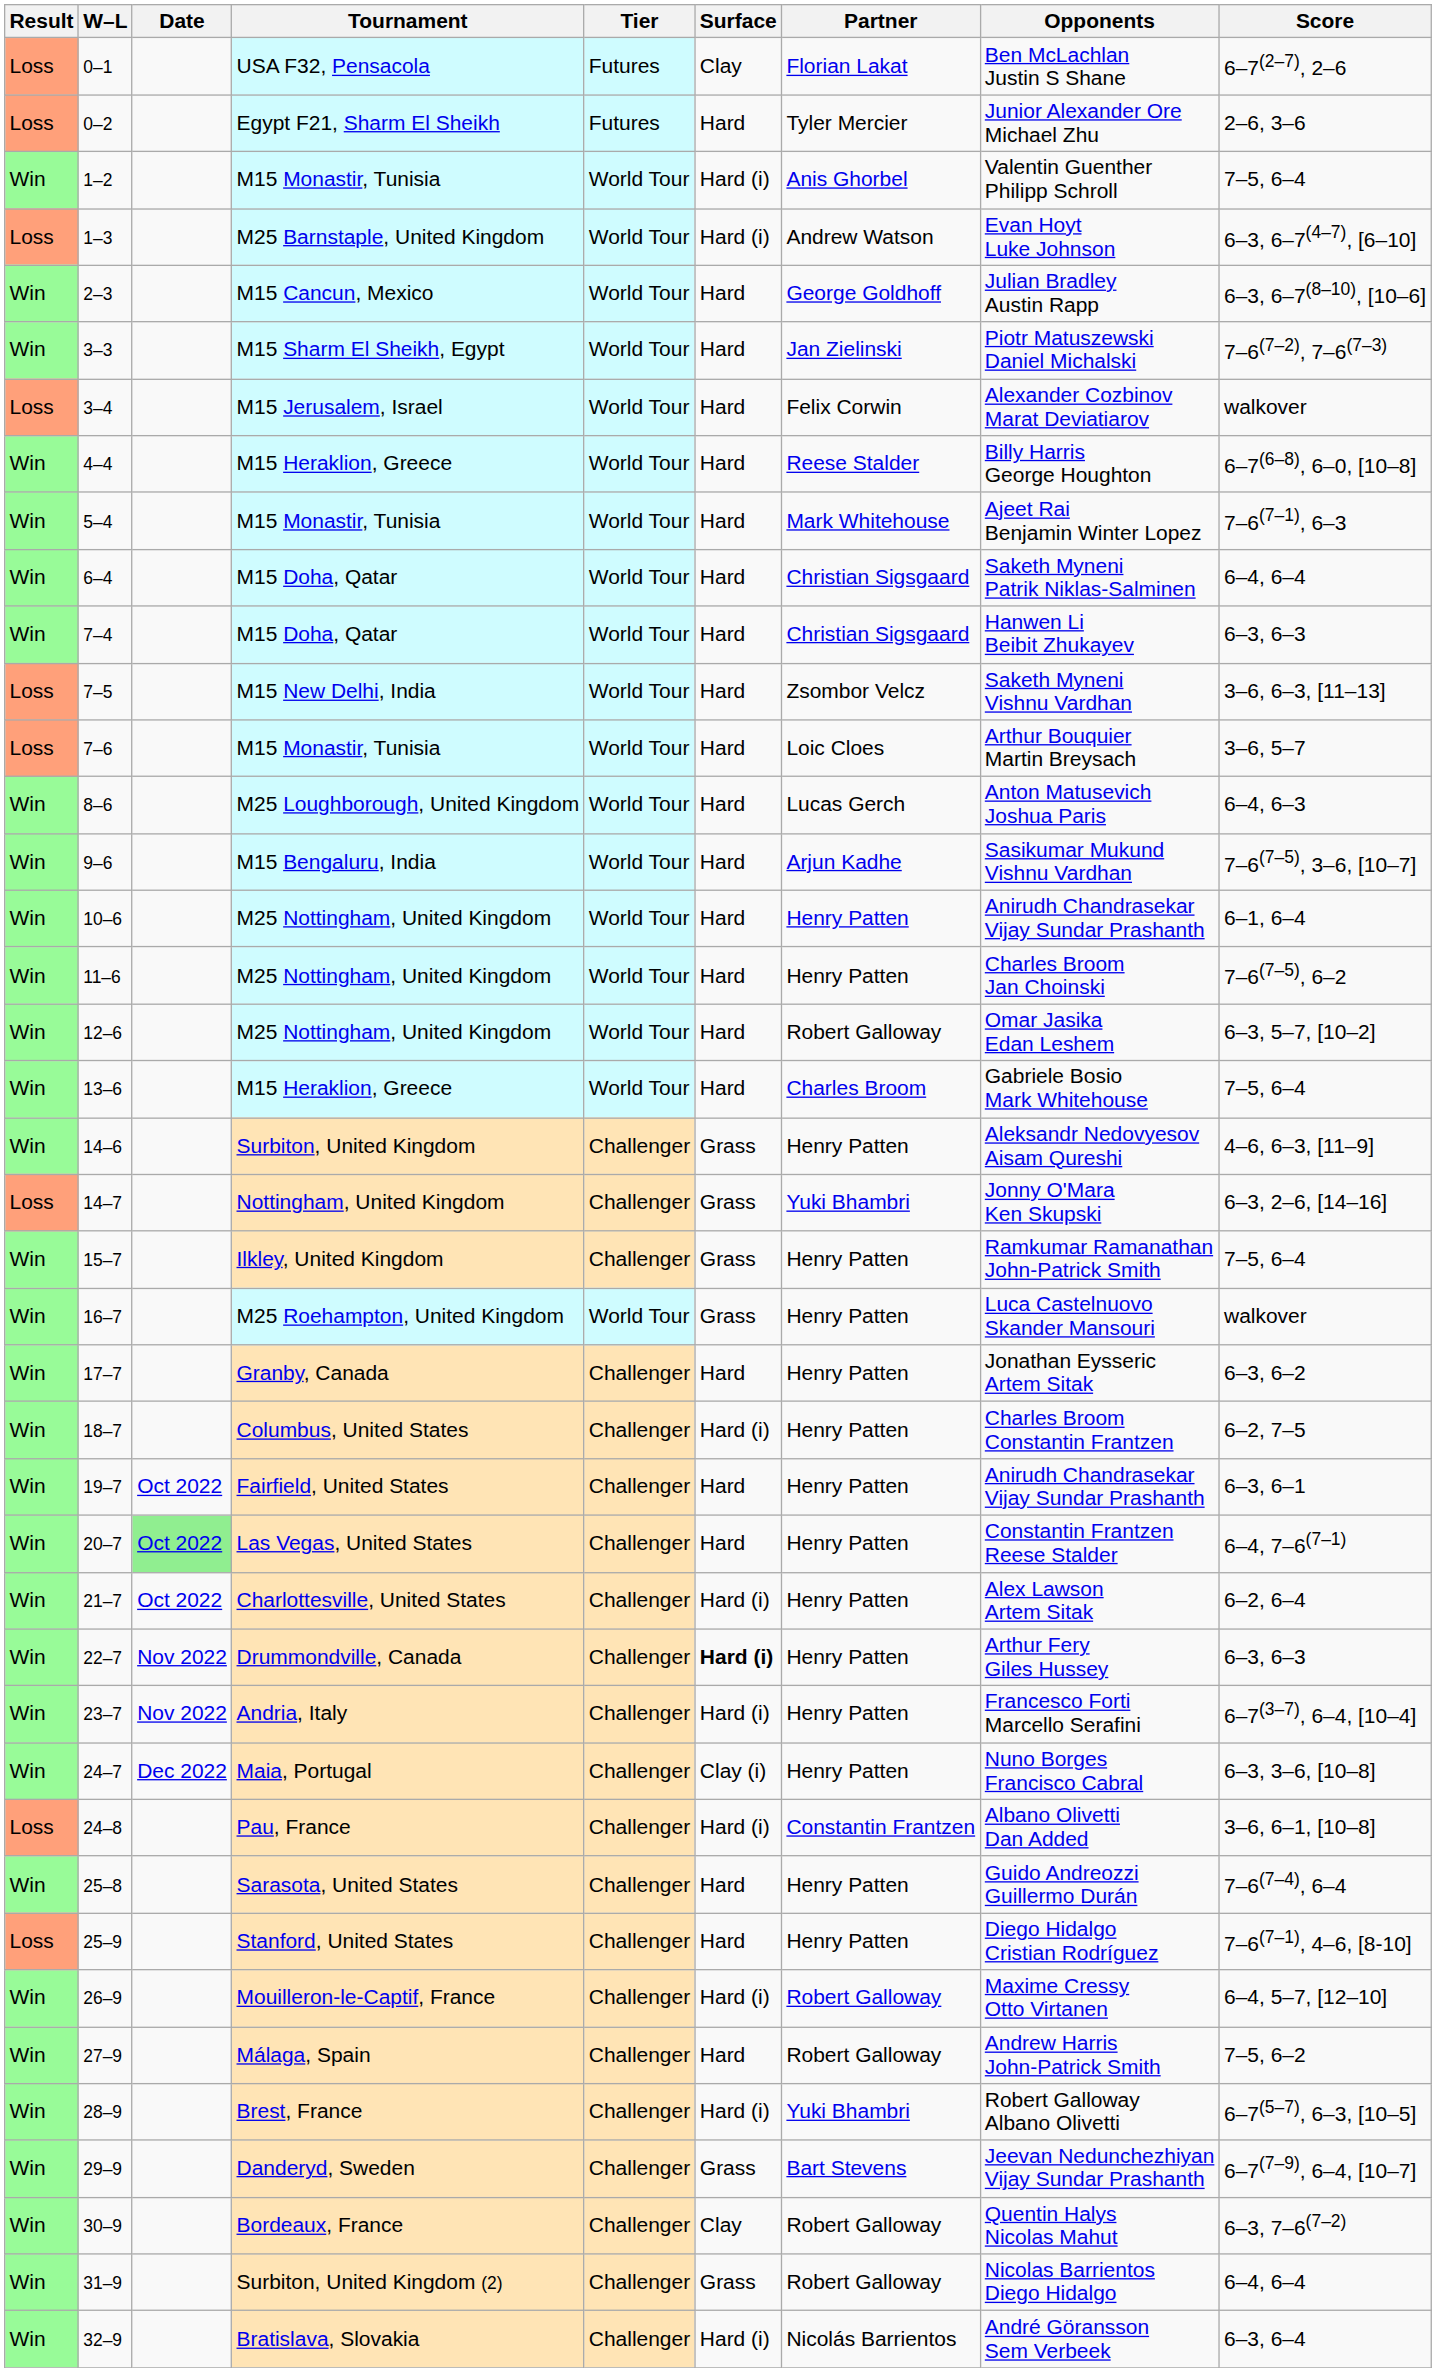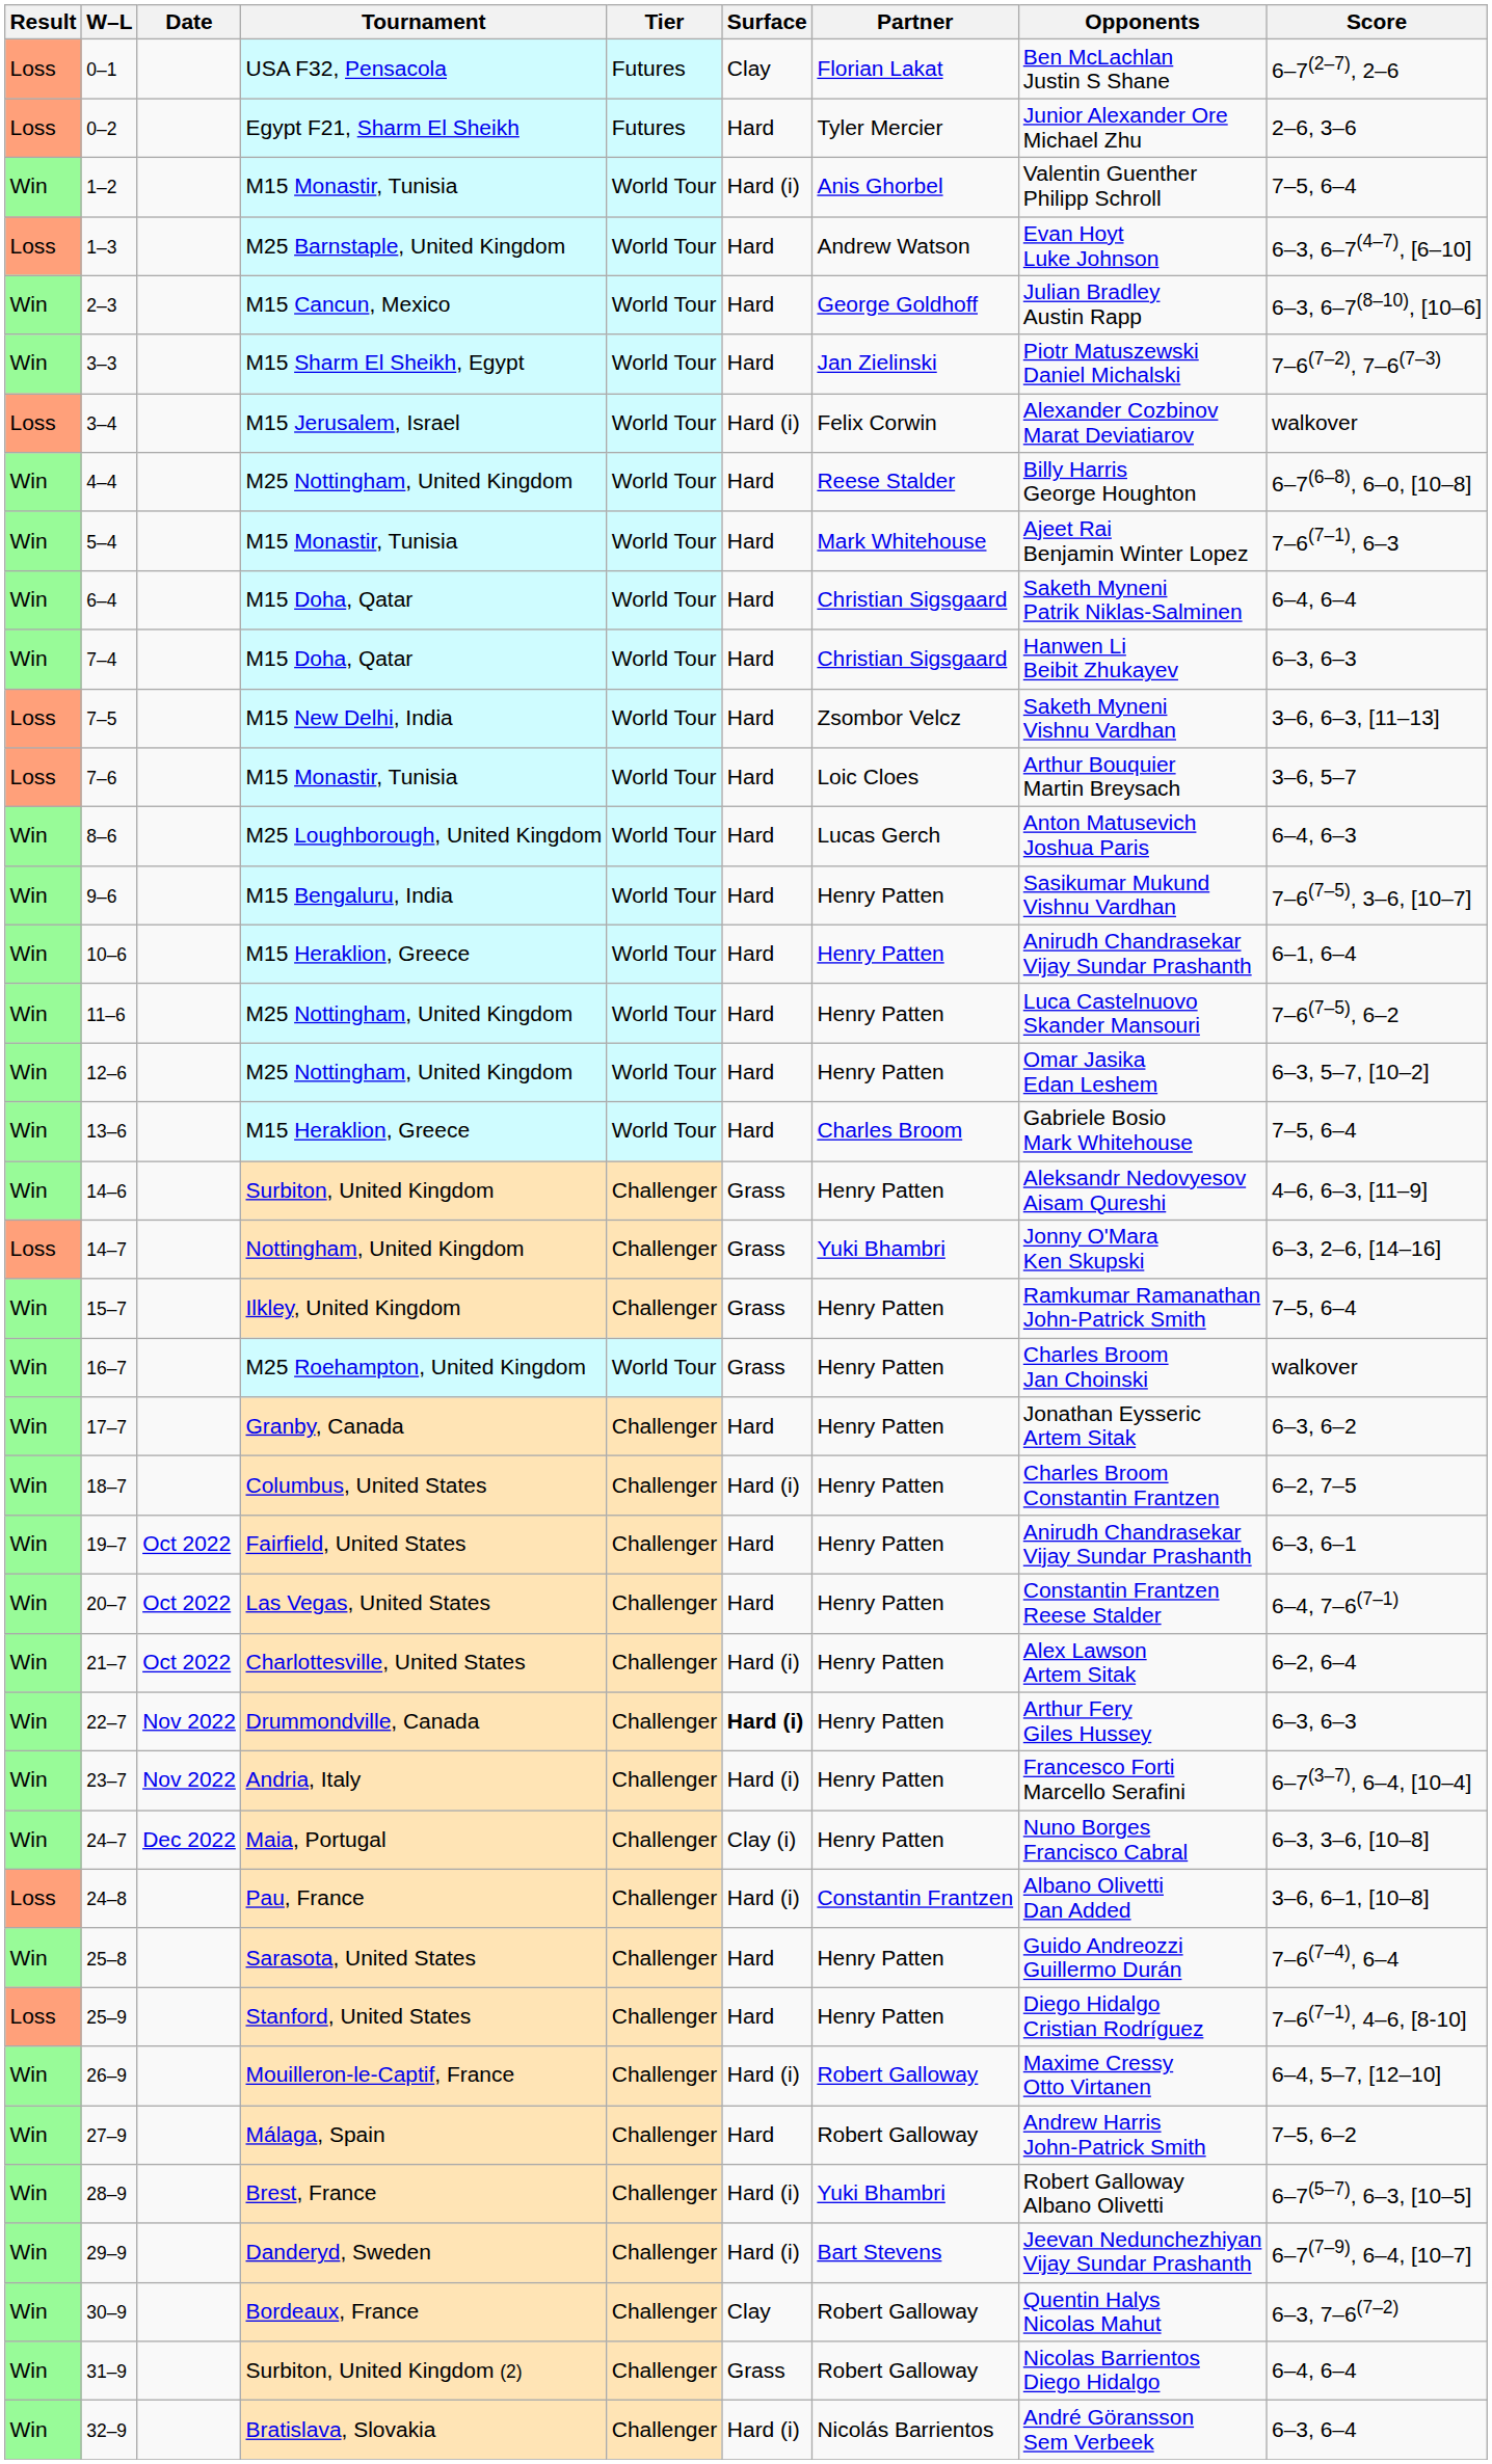1–3 | Surface: Hard (i) -> Hard
3–4 | Surface: Hard -> Hard (i)
4–4 | Tournament: M15 Heraklion, Greece -> M25 Nottingham, United Kingdom
9–6 | Partner: Arjun Kadhe -> Henry Patten
10–6 | Tournament: M25 Nottingham, United Kingdom -> M15 Heraklion, Greece
11–6 | Opponents: Charles Broom Jan Choinski -> Luca Castelnuovo Skander Mansouri
12–6 | Partner: Robert Galloway -> Henry Patten
16–7 | Opponents: Luca Castelnuovo Skander Mansouri -> Charles Broom Jan Choinski
20–7 | Date: lightgreen background -> no background
29–9 | Surface: Grass -> Hard (i)
